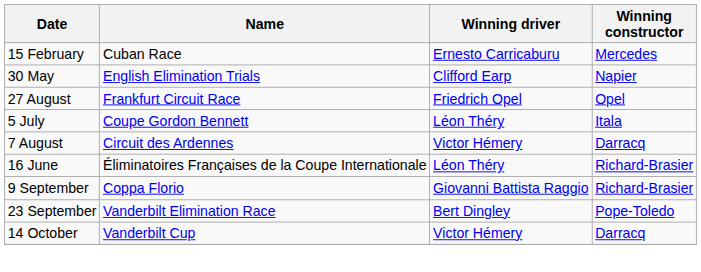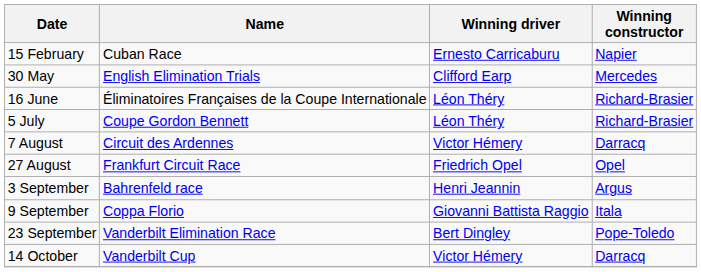15 February | Winning constructor: Mercedes -> Napier
30 May | Winning constructor: Napier -> Mercedes
rows swapped: 16 June <-> 27 August
5 July | Winning constructor: Itala -> Richard-Brasier
+ row: 3 September | Bahrenfeld race | Henri Jeannin | Argus
9 September | Winning constructor: Richard-Brasier -> Itala
